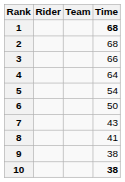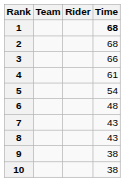columns swapped: Rider <-> Team
4 | Time: 64 -> 61
6 | Time: 50 -> 48
8 | Time: 41 -> 43
10 | Time: bold -> normal
